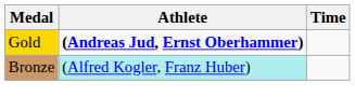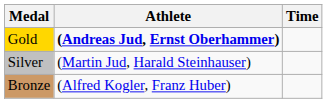+ row: Silver | (Martin Jud, Harald Steinhauser)
Bronze | Athlete: paleturquoise background -> no background
